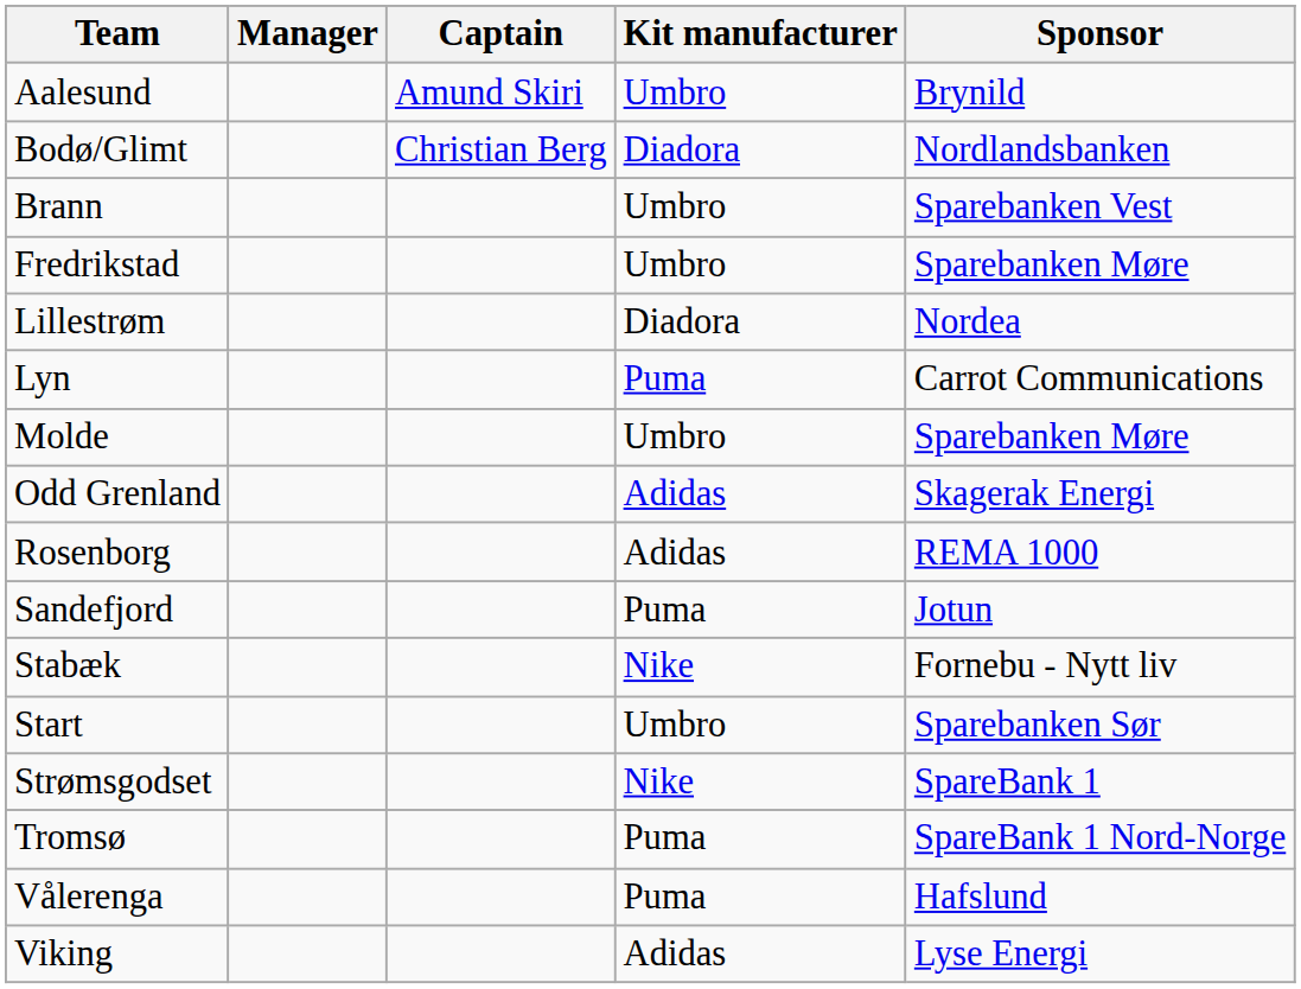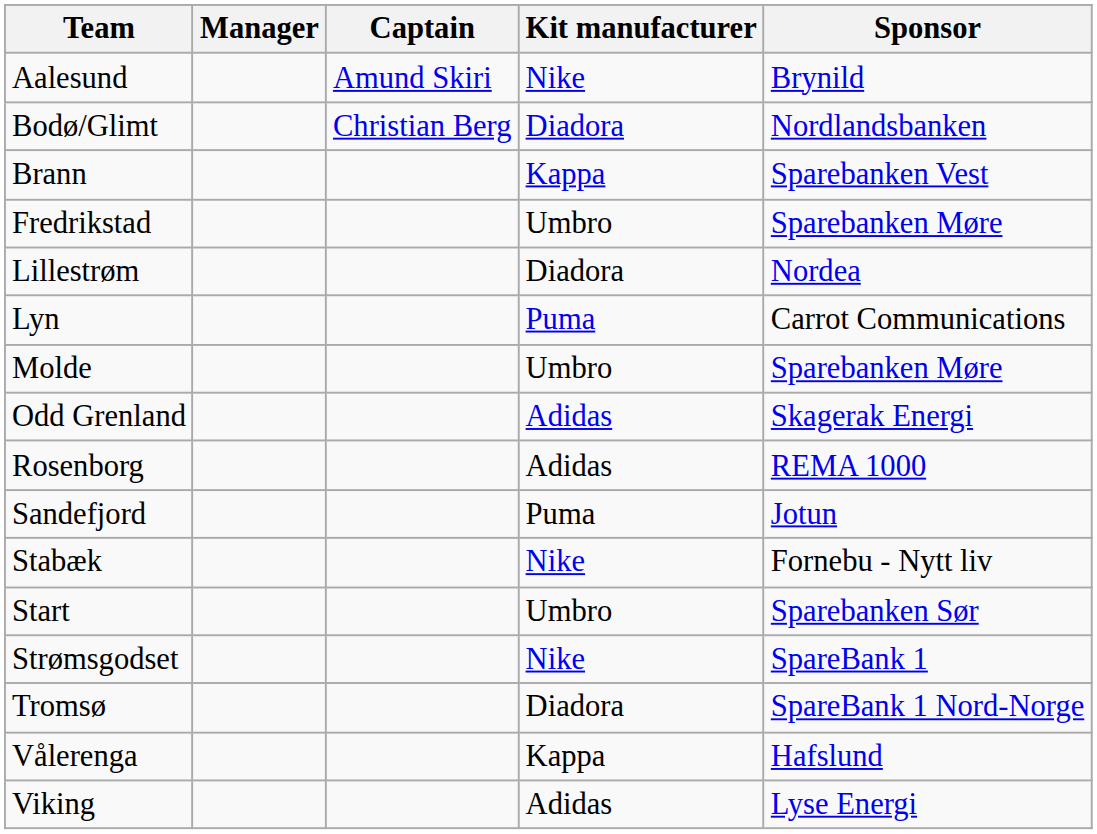Aalesund | Kit manufacturer: Umbro -> Nike
Brann | Kit manufacturer: Umbro -> Kappa
Tromsø | Kit manufacturer: Puma -> Diadora
Vålerenga | Kit manufacturer: Puma -> Kappa
